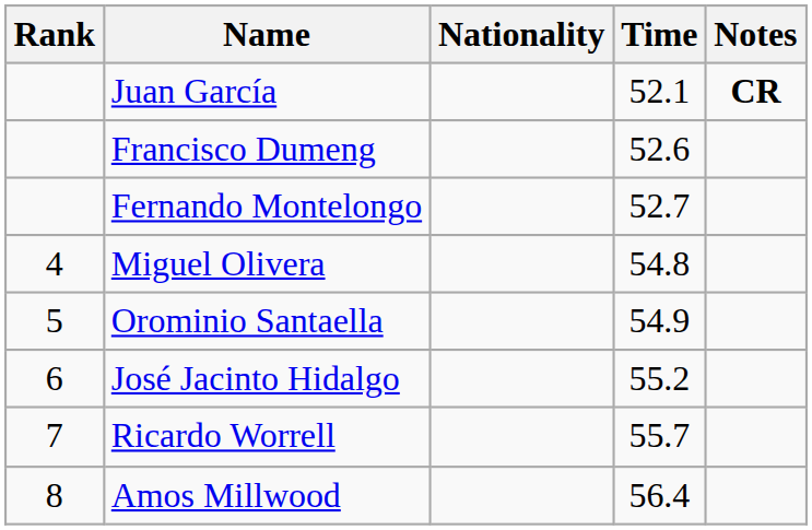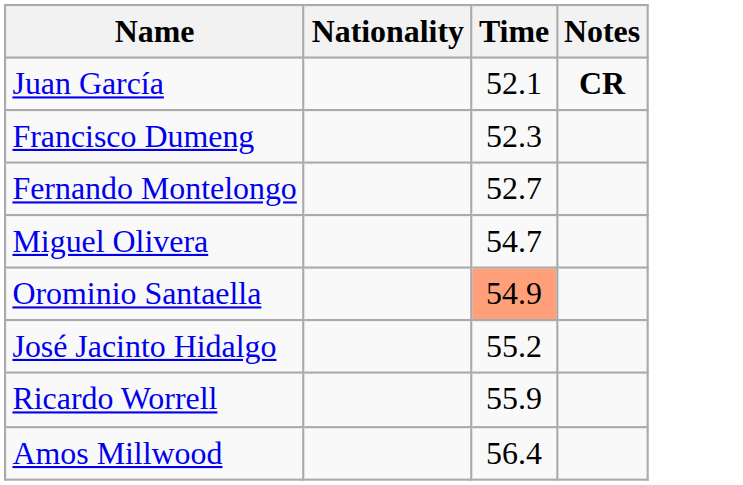- column: Rank | 4 | 5 | 6 | 7 | 8
Francisco Dumeng | Time: 52.6 -> 52.3
Miguel Olivera | Time: 54.8 -> 54.7
Orominio Santaella | Time: no background -> lightsalmon background
Ricardo Worrell | Time: 55.7 -> 55.9
